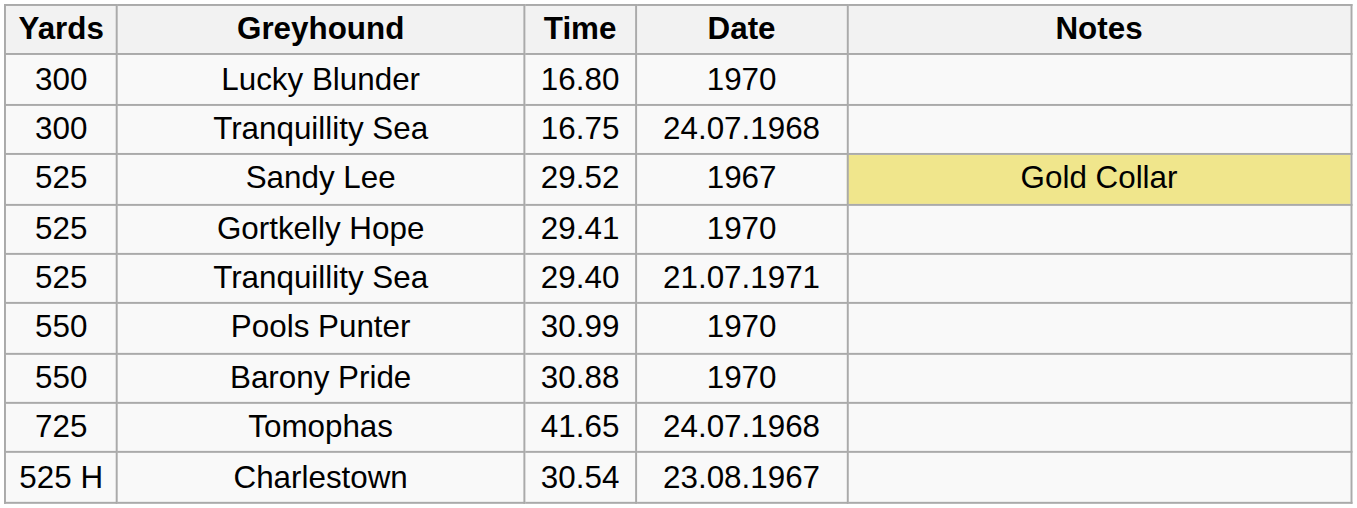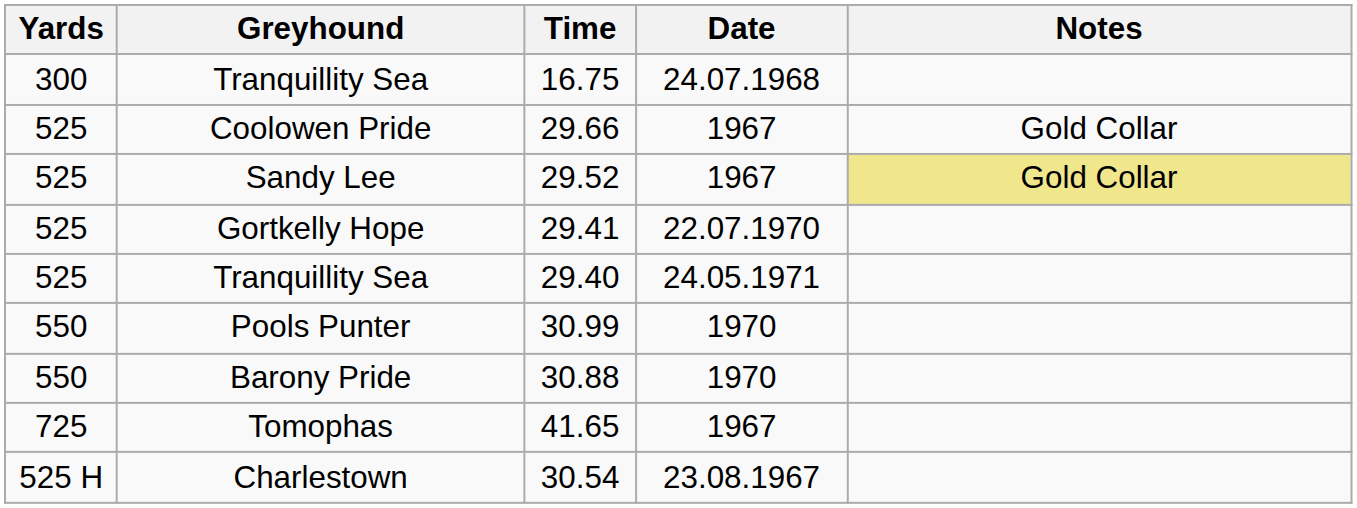- row: 300 | Lucky Blunder | 16.80 | 1970
+ row: 525 | Coolowen Pride | 29.66 | 1967 | Gold Collar
Gortkelly Hope | Date: 1970 -> 22.07.1970
Tranquillity Sea / 29.40 | Date: 21.07.1971 -> 24.05.1971
Tomophas | Date: 24.07.1968 -> 1967
